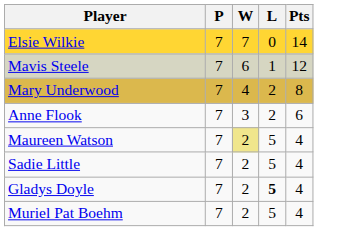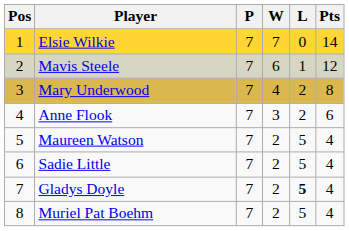+ column: Pos | 1 | 2 | 3 | 4 | 5 | 6 | 7 | 8
Maureen Watson | W: khaki background -> no background
